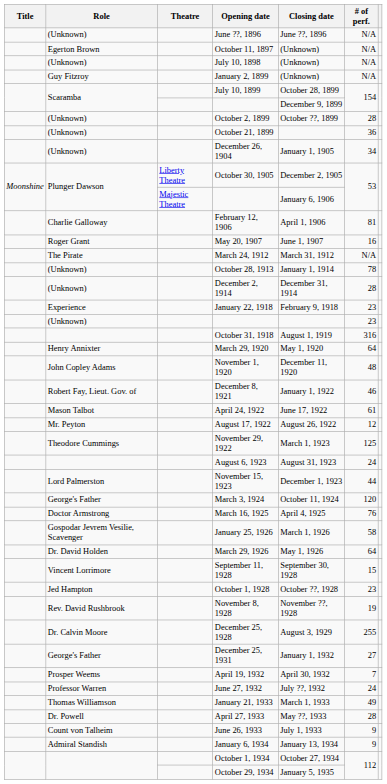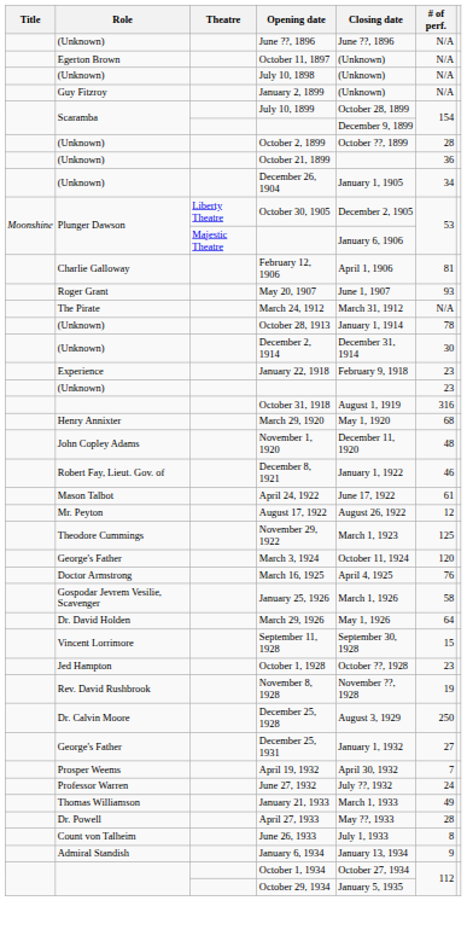May 20, 1907 | # of perf.: 16 -> 93
December 2, 1914 | # of perf.: 28 -> 30
March 29, 1920 | # of perf.: 64 -> 68
- row: August 6, 1923 | August 31, 1923 | 24
- row: Lord Palmerston | November 15, 1923 | December 1, 1923 | 44
December 25, 1928 | # of perf.: 255 -> 250
June 26, 1933 | # of perf.: 9 -> 8
